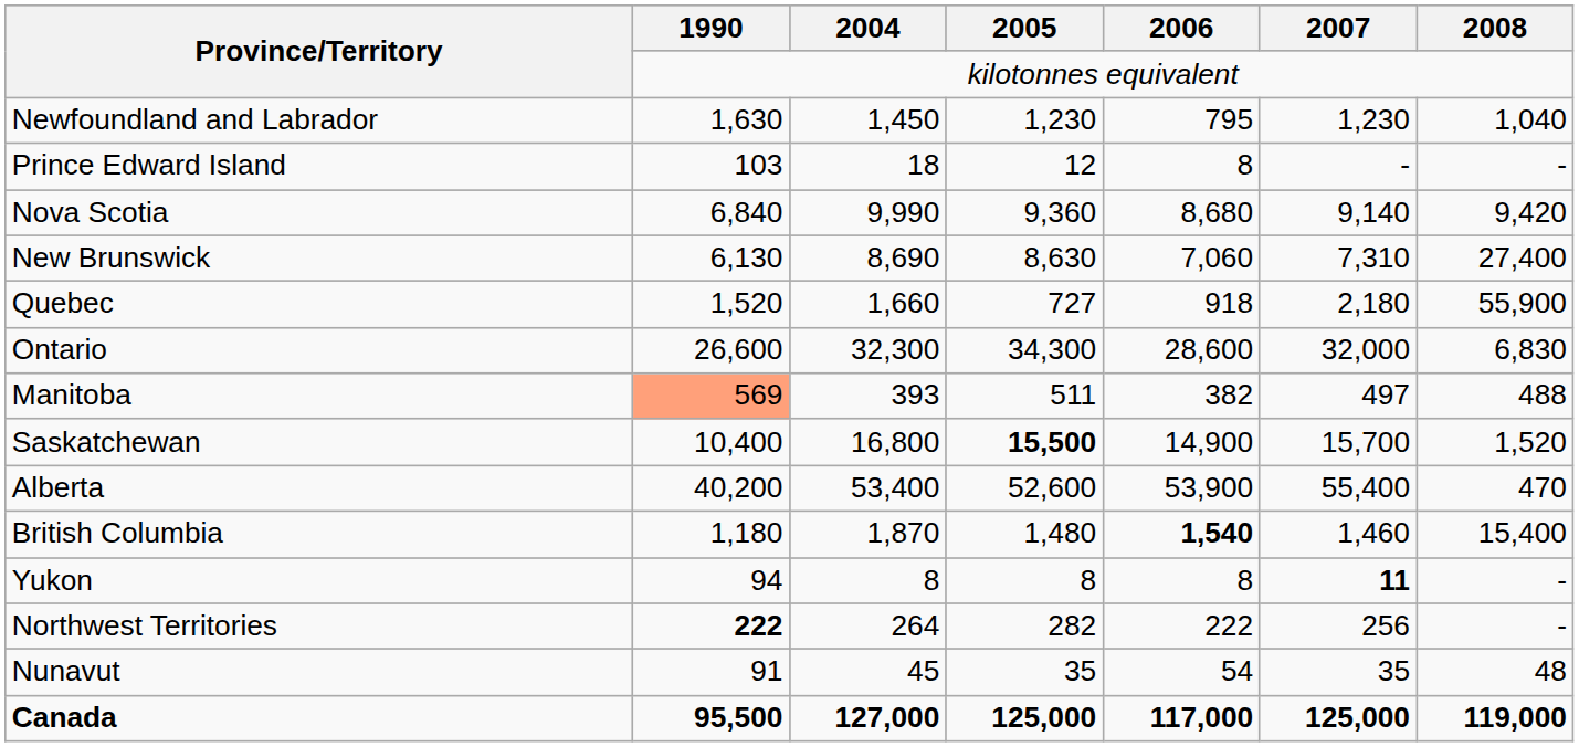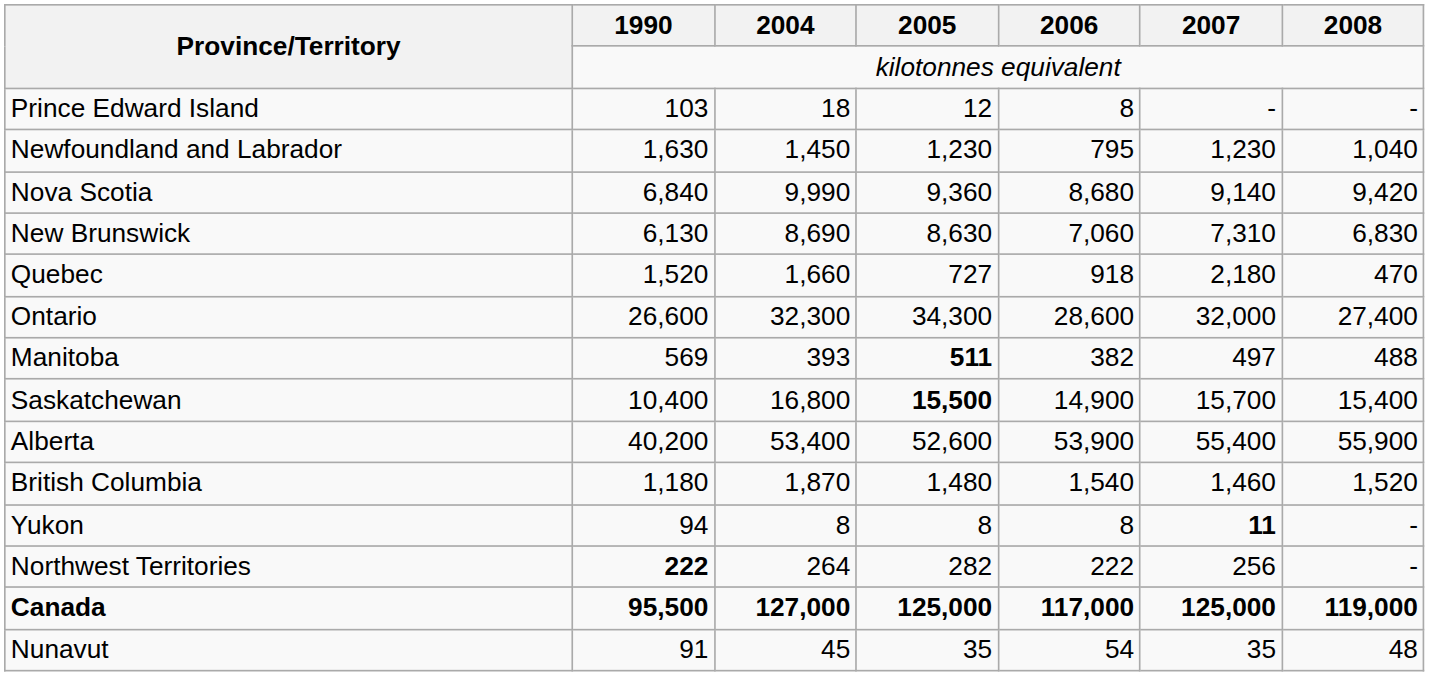rows swapped: Newfoundland and Labrador <-> Prince Edward Island
New Brunswick | 2008: 27,400 -> 6,830
Quebec | 2008: 55,900 -> 470
Ontario | 2008: 6,830 -> 27,400
Manitoba | 1990: lightsalmon background -> no background
Manitoba | 2005: normal -> bold
Saskatchewan | 2008: 1,520 -> 15,400
Alberta | 2008: 470 -> 55,900
British Columbia | 2006: bold -> normal
British Columbia | 2008: 15,400 -> 1,520
rows swapped: Nunavut <-> Canada
